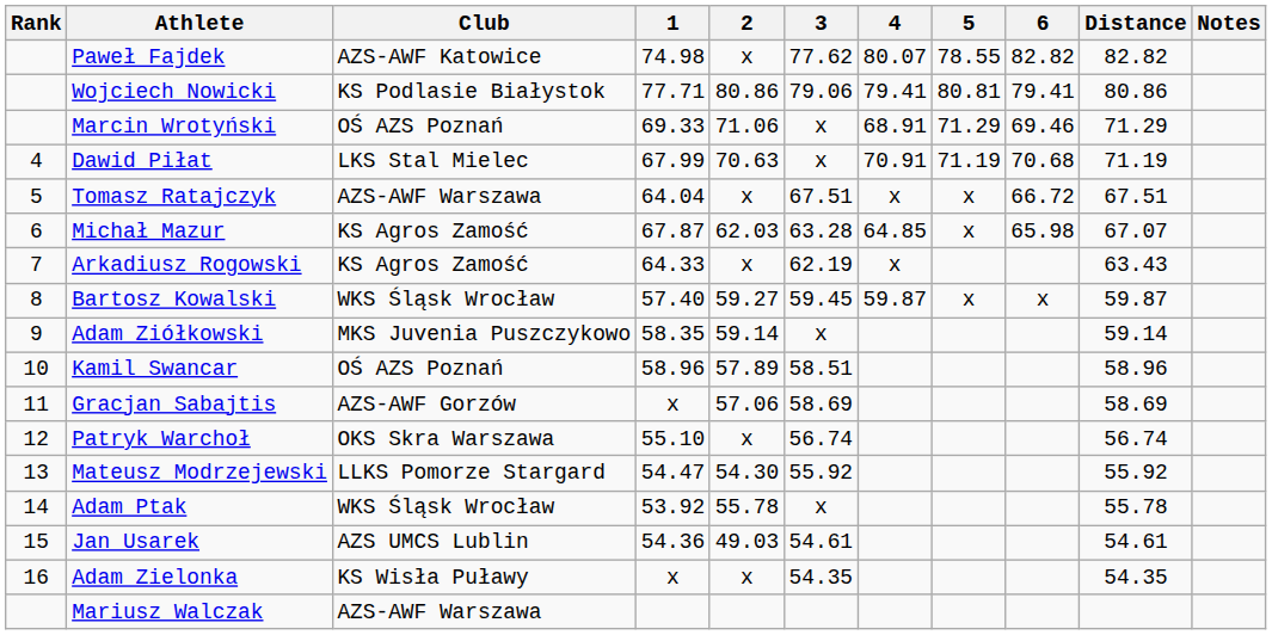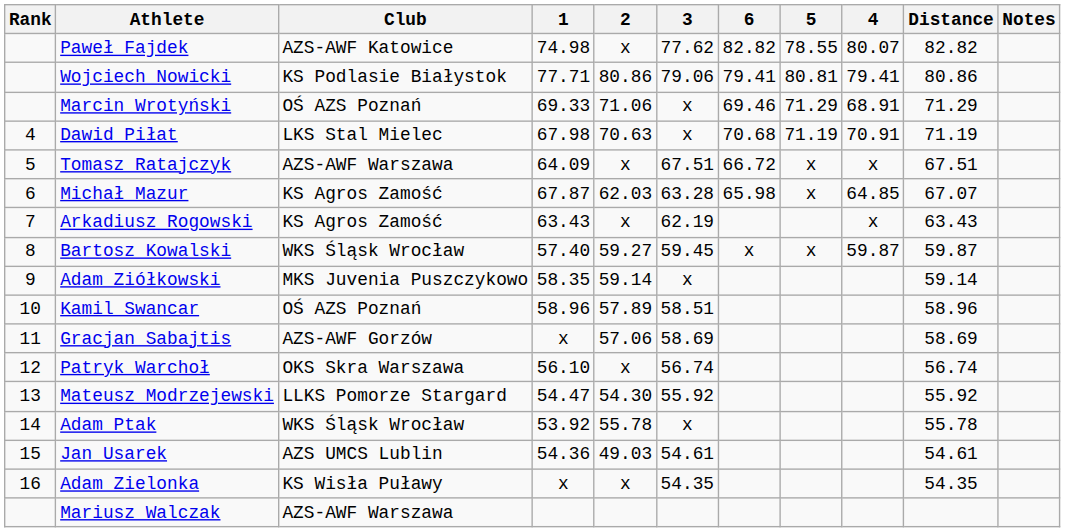columns swapped: 4 <-> 6
Dawid Piłat | 1: 67.99 -> 67.98
Tomasz Ratajczyk | 1: 64.04 -> 64.09
Arkadiusz Rogowski | 1: 64.33 -> 63.43
Patryk Warchoł | 1: 55.10 -> 56.10
